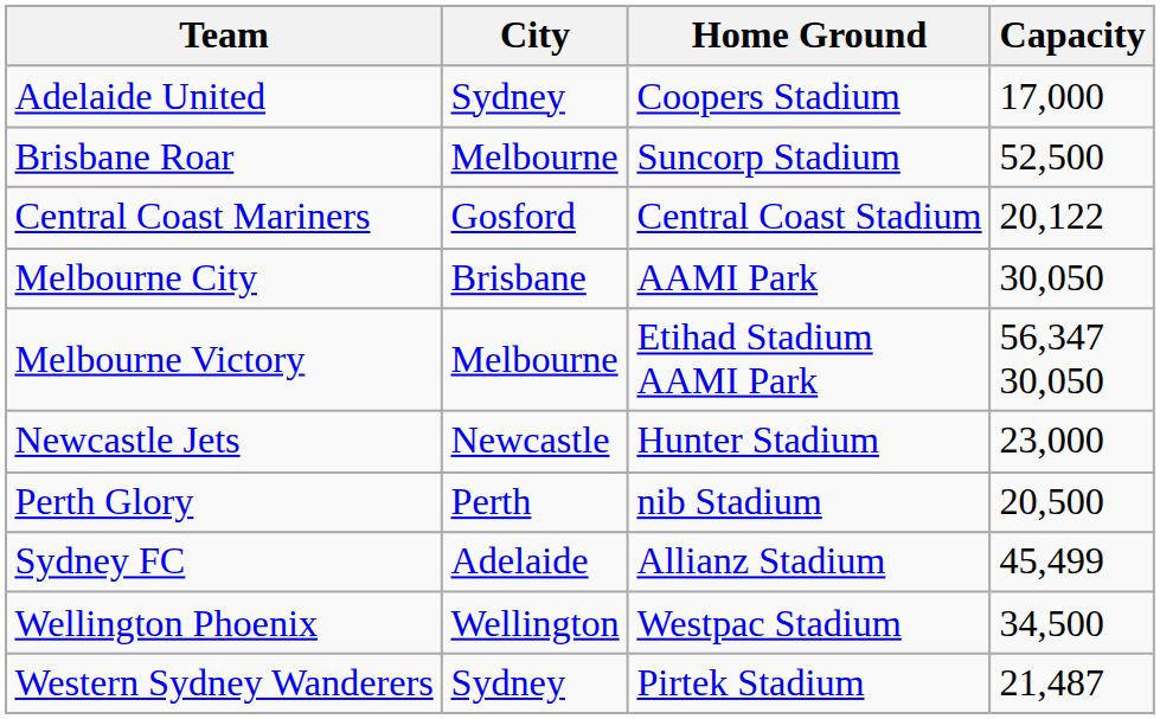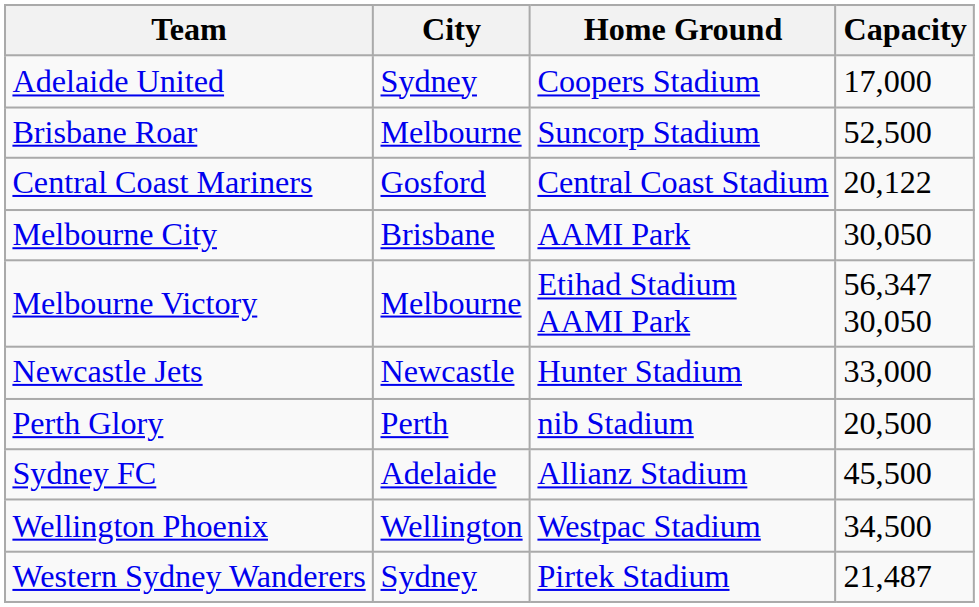Newcastle Jets | Capacity: 23,000 -> 33,000
Sydney FC | Capacity: 45,499 -> 45,500
